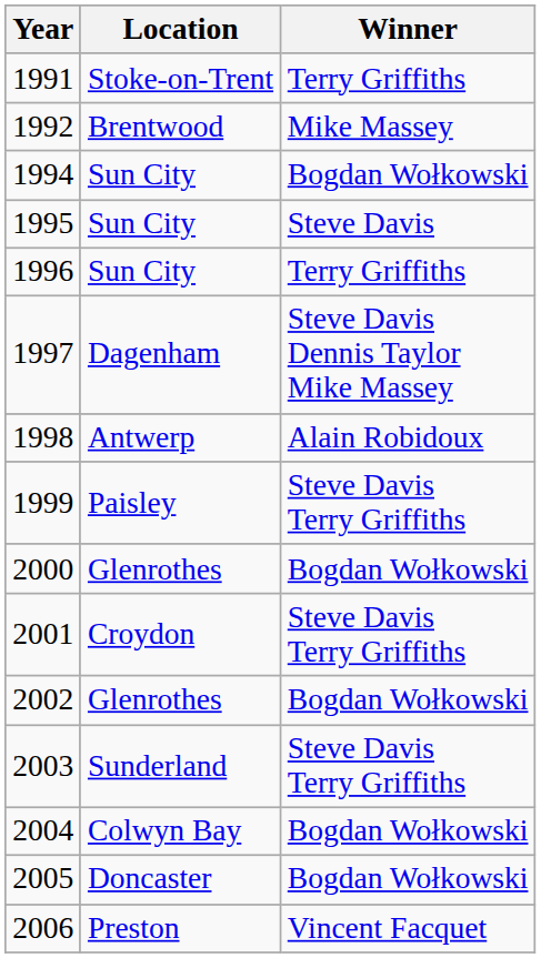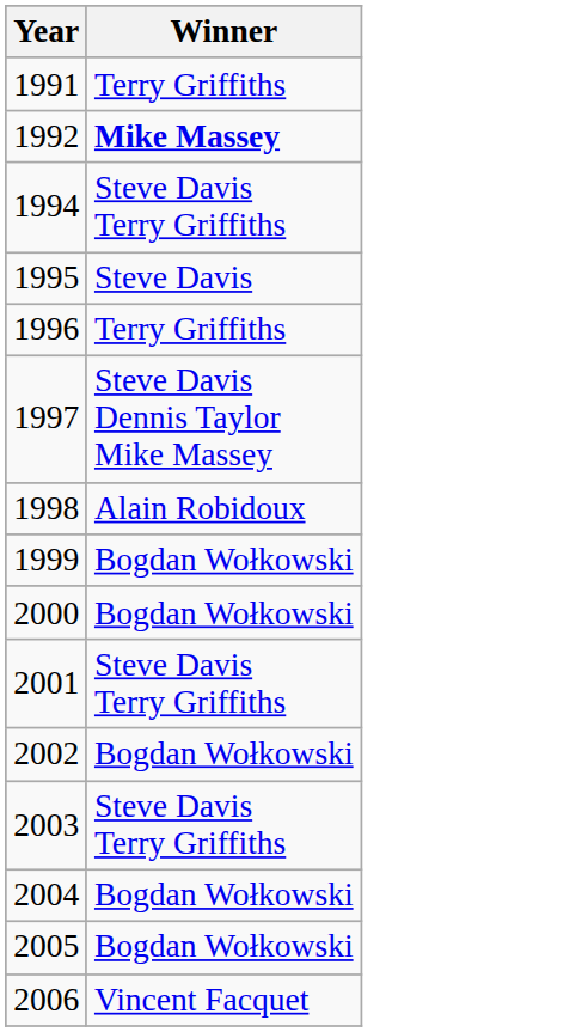- column: Location | Stoke-on-Trent | Brentwood | Sun City | Sun City | Sun City | Dagenham | Antwerp | Paisley | Glenrothes | Croydon | Glenrothes | Sunderland | Colwyn Bay | Doncaster | Preston
1992 | Winner: normal -> bold
1994 | Winner: Bogdan Wołkowski -> Steve Davis Terry Griffiths
1999 | Winner: Steve Davis Terry Griffiths -> Bogdan Wołkowski
